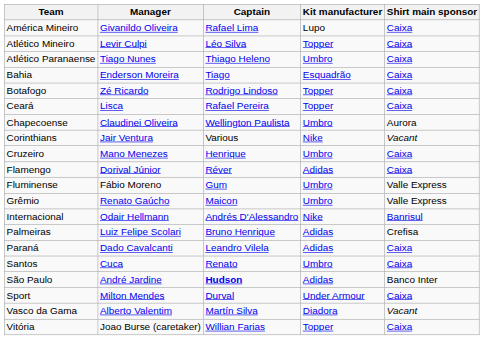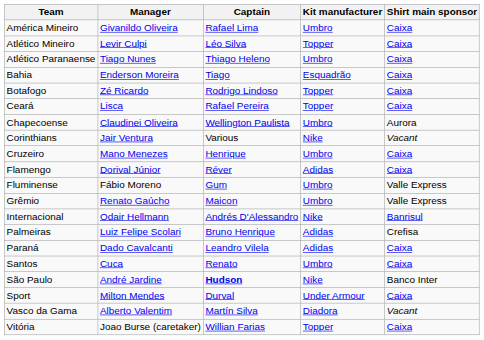América Mineiro | Kit manufacturer: Lupo -> Umbro
São Paulo | Kit manufacturer: Adidas -> Nike
